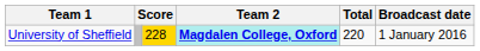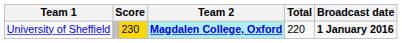University of Sheffield | column 3: 228 -> 230
University of Sheffield | Broadcast date: normal -> bold
